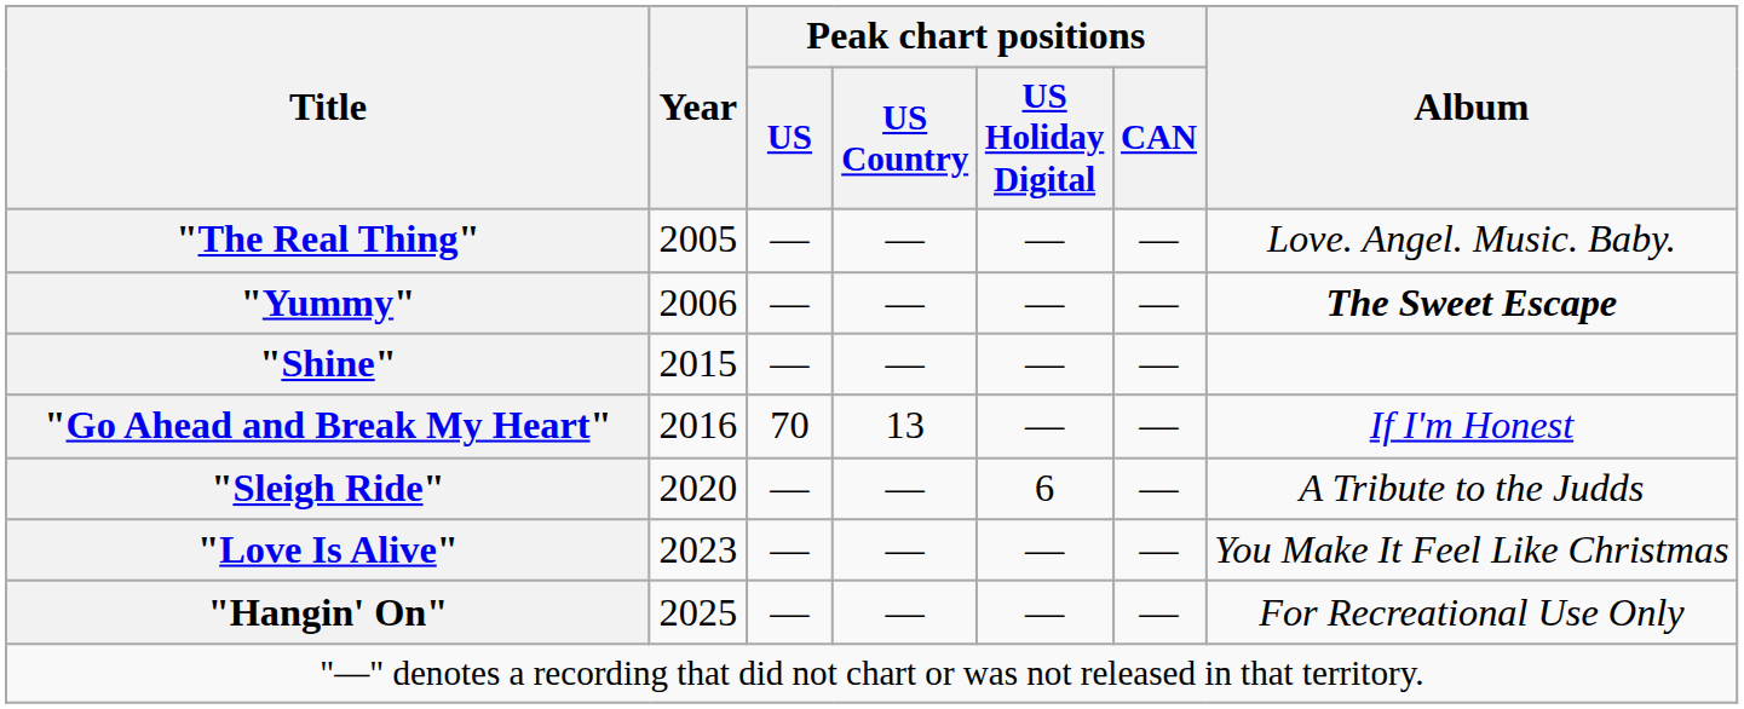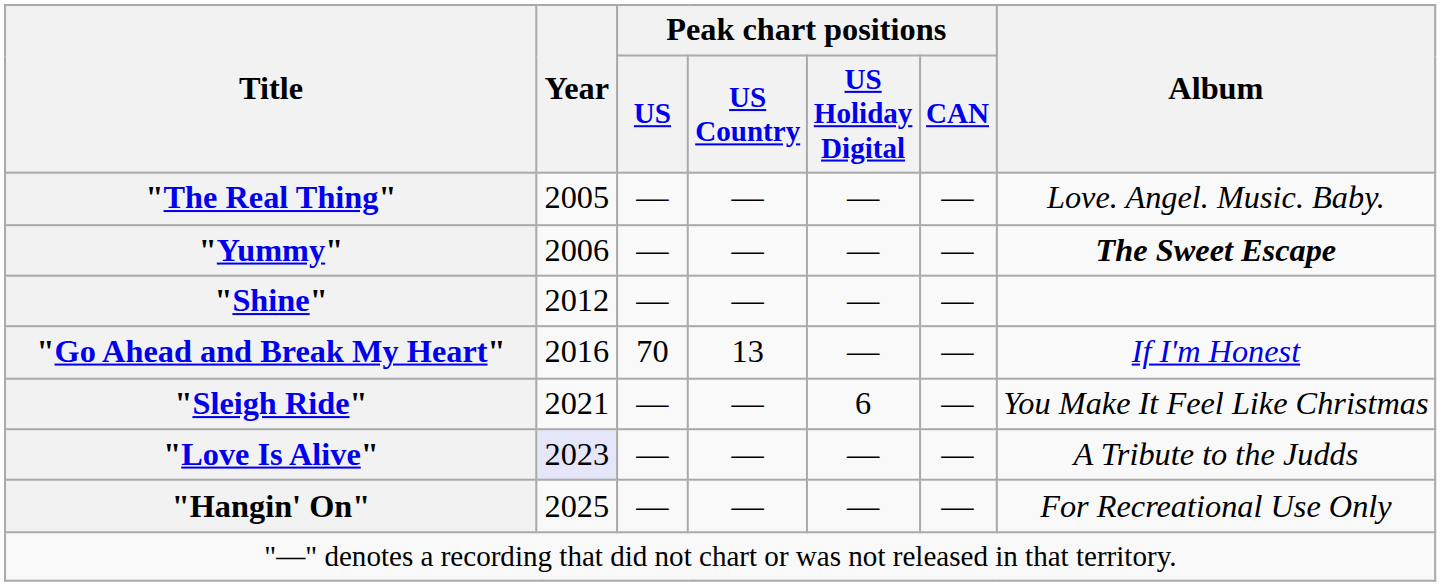"Shine" | Year: 2015 -> 2012
"Sleigh Ride" | Year: 2020 -> 2021
"Sleigh Ride" | Album: A Tribute to the Judds -> You Make It Feel Like Christmas
"Love Is Alive" | Year: no background -> lavender background
"Love Is Alive" | Album: You Make It Feel Like Christmas -> A Tribute to the Judds
